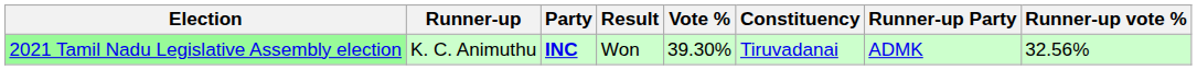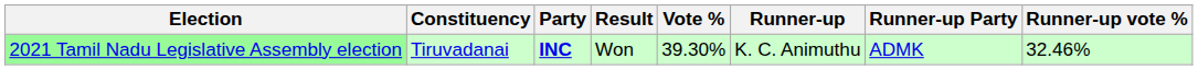columns swapped: Constituency <-> Runner-up
2021 Tamil Nadu Legislative Assembly election | Runner-up vote %: 32.56% -> 32.46%
